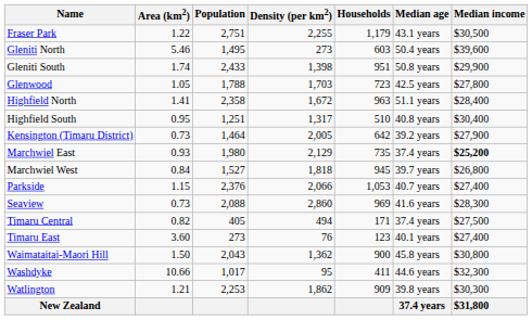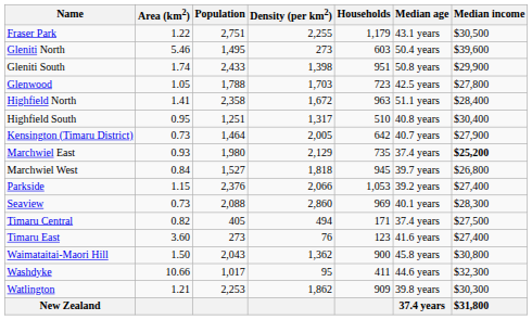Kensington (Timaru District) | Median age: 39.2 years -> 40.7 years
Parkside | Median age: 40.7 years -> 39.2 years
Seaview | Median age: 41.6 years -> 40.1 years
Timaru East | Median age: 40.1 years -> 41.6 years
